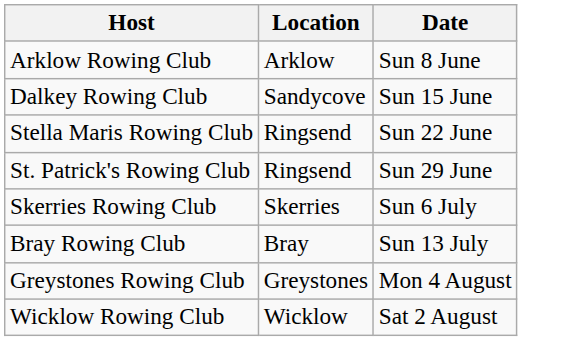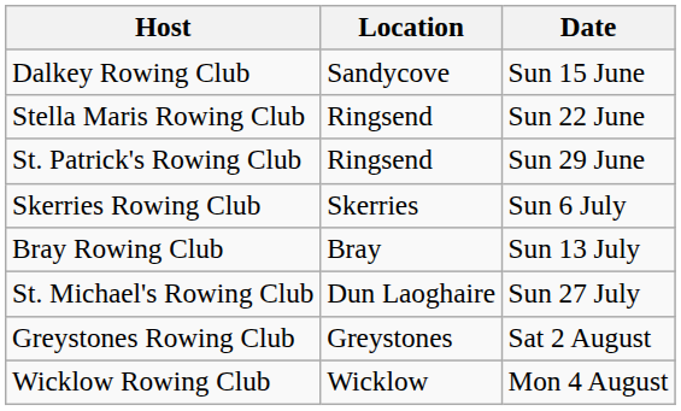- row: Arklow Rowing Club | Arklow | Sun 8 June
+ row: St. Michael's Rowing Club | Dun Laoghaire | Sun 27 July
Greystones Rowing Club | Date: Mon 4 August -> Sat 2 August
Wicklow Rowing Club | Date: Sat 2 August -> Mon 4 August
